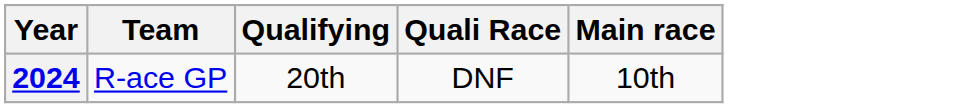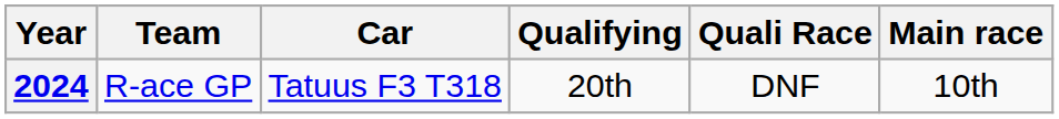+ column: Car | Tatuus F3 T318
